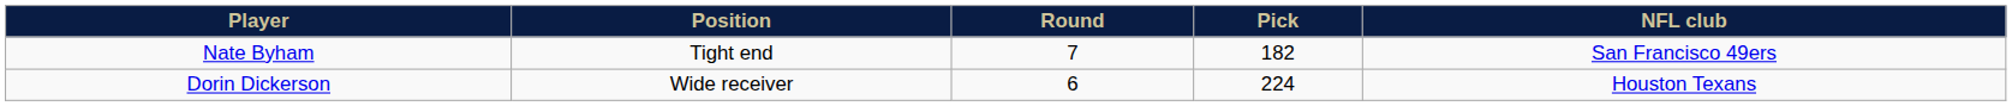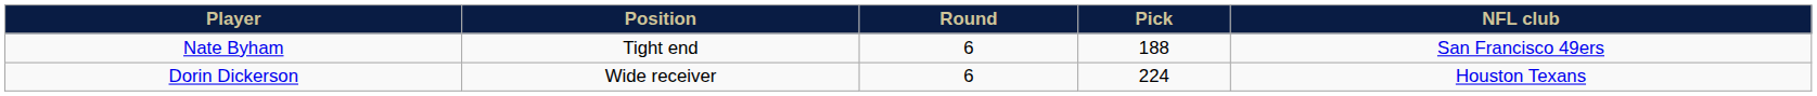Nate Byham | Round: 7 -> 6
Nate Byham | Pick: 182 -> 188
